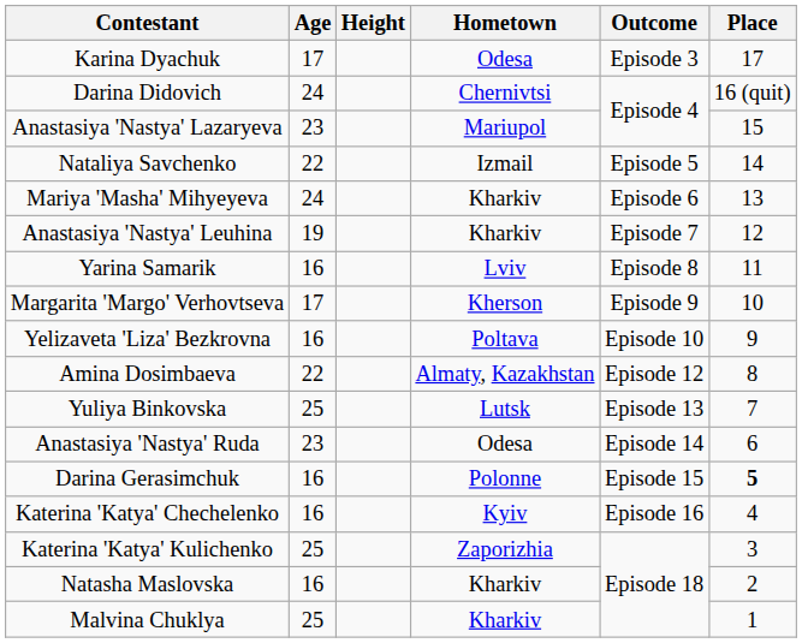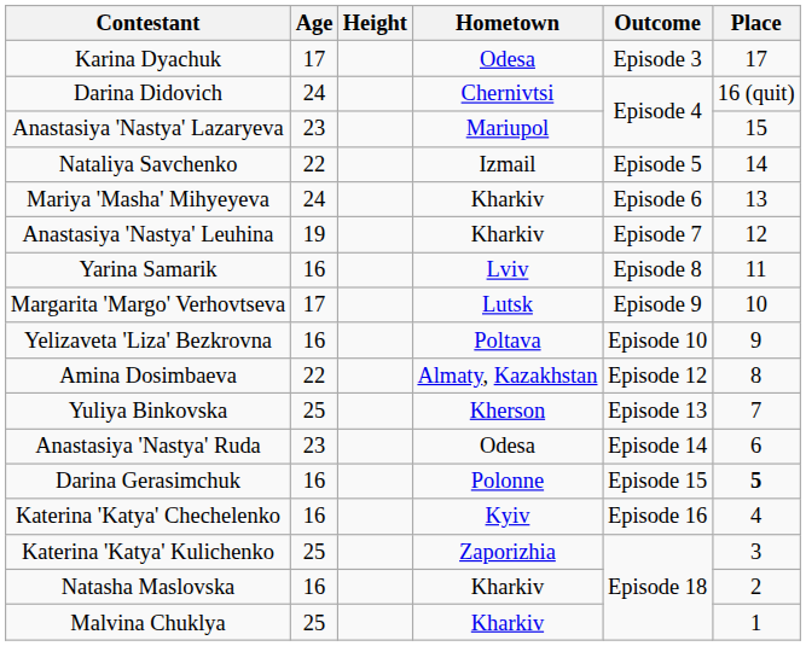Margarita 'Margo' Verhovtseva | Hometown: Kherson -> Lutsk
Yuliya Binkovska | Hometown: Lutsk -> Kherson
